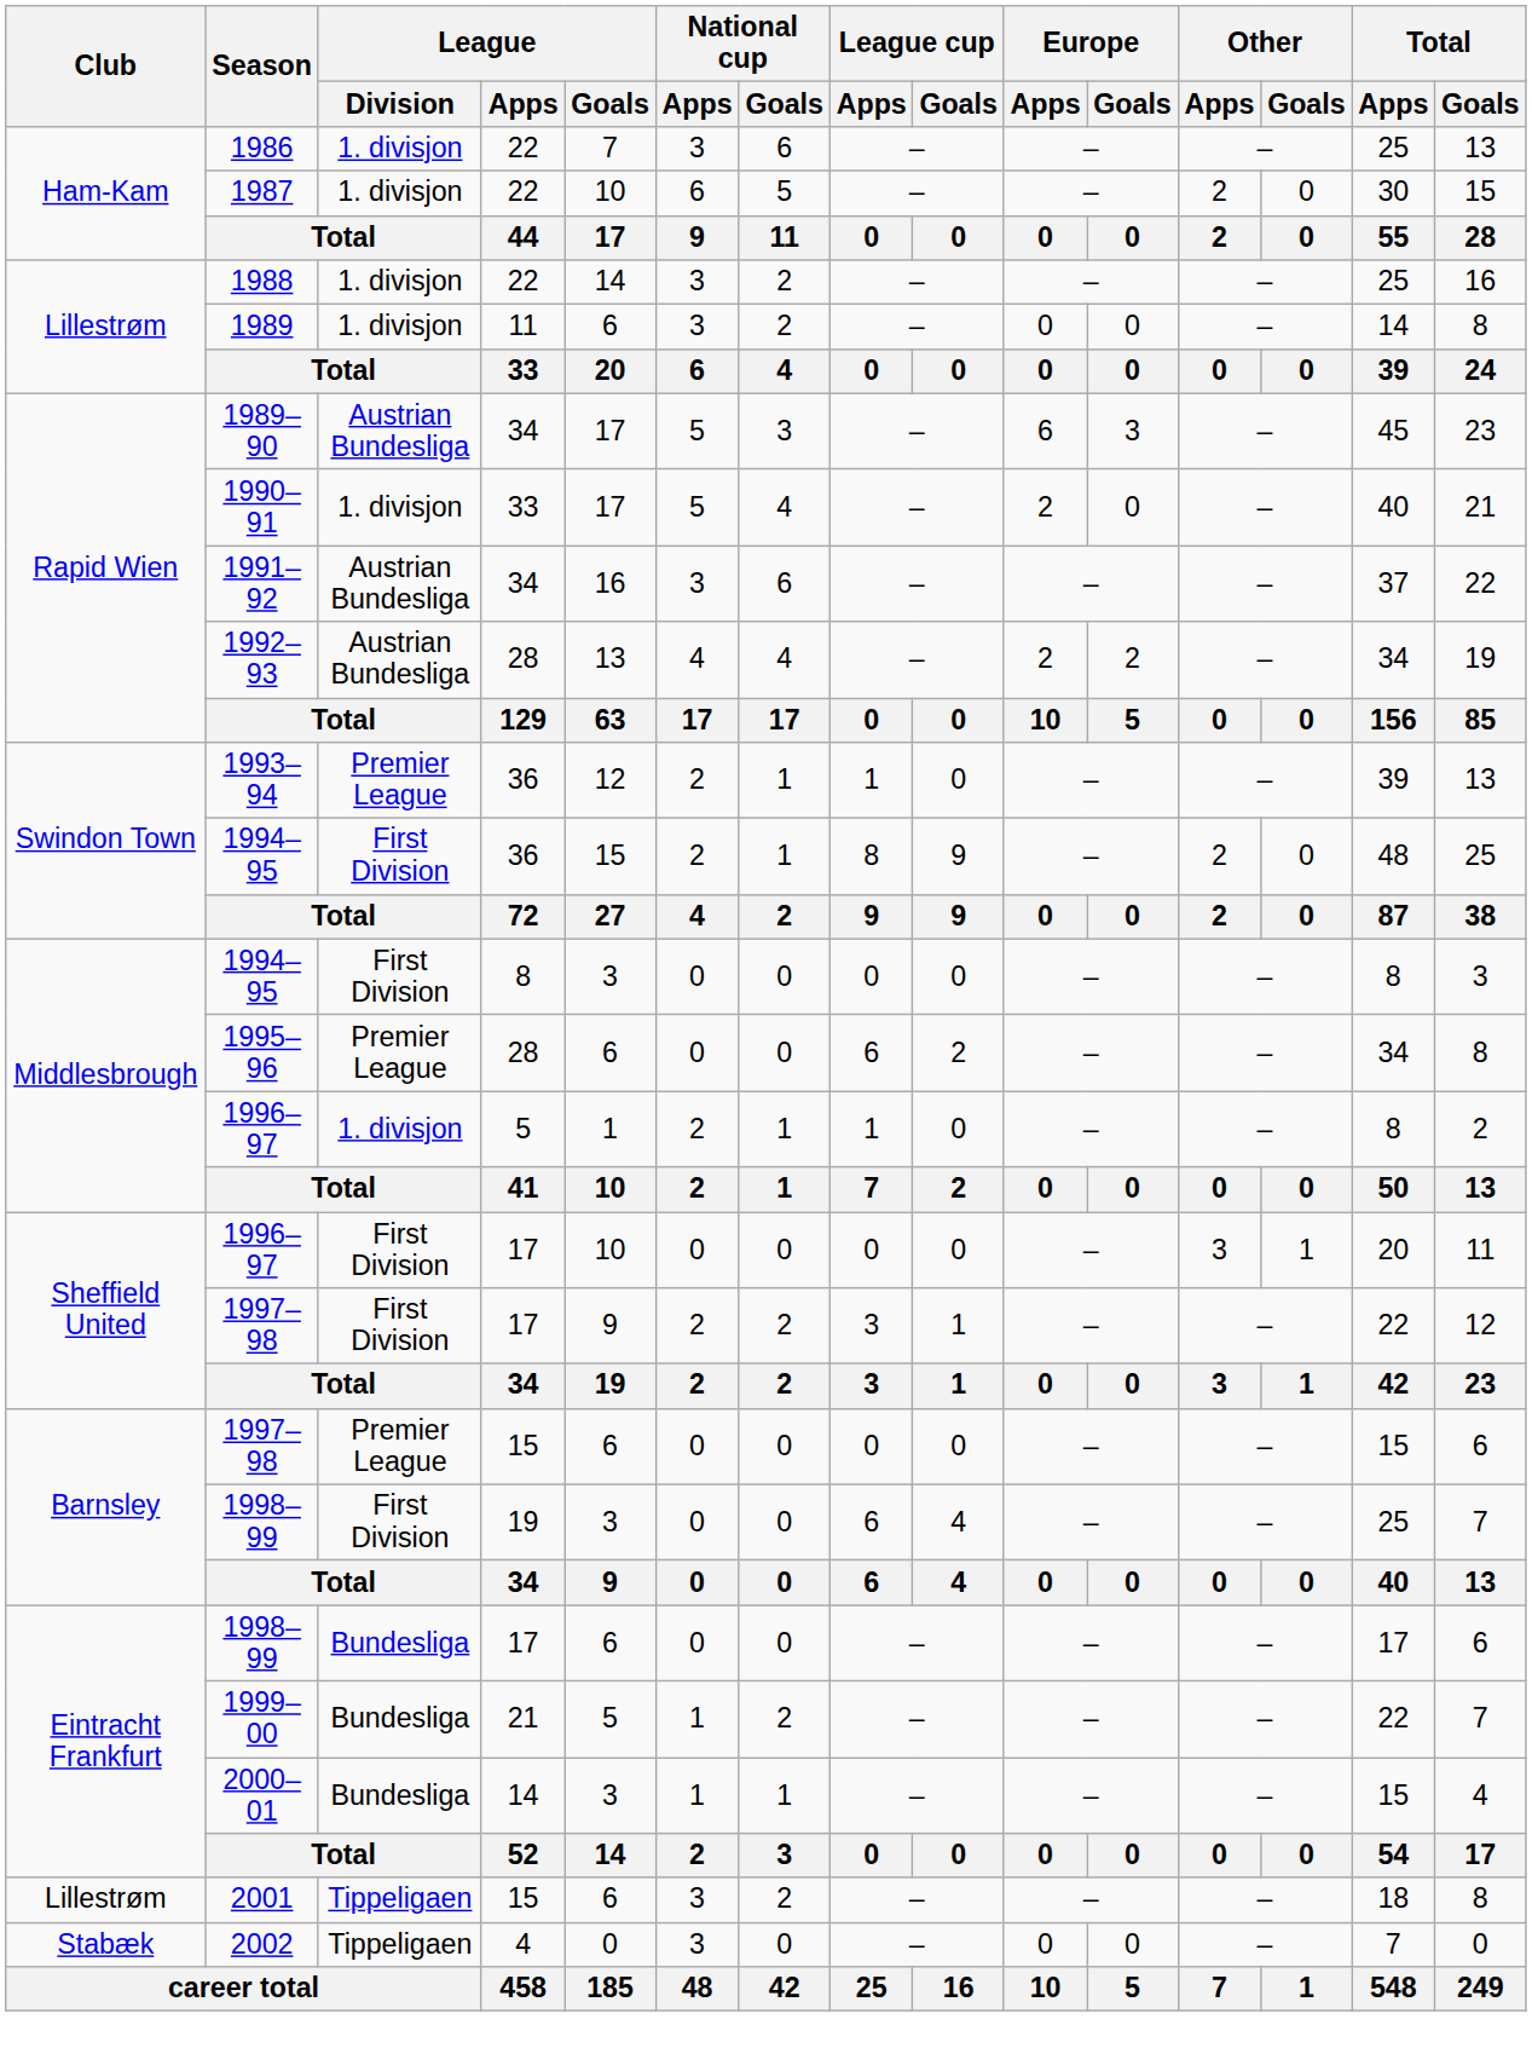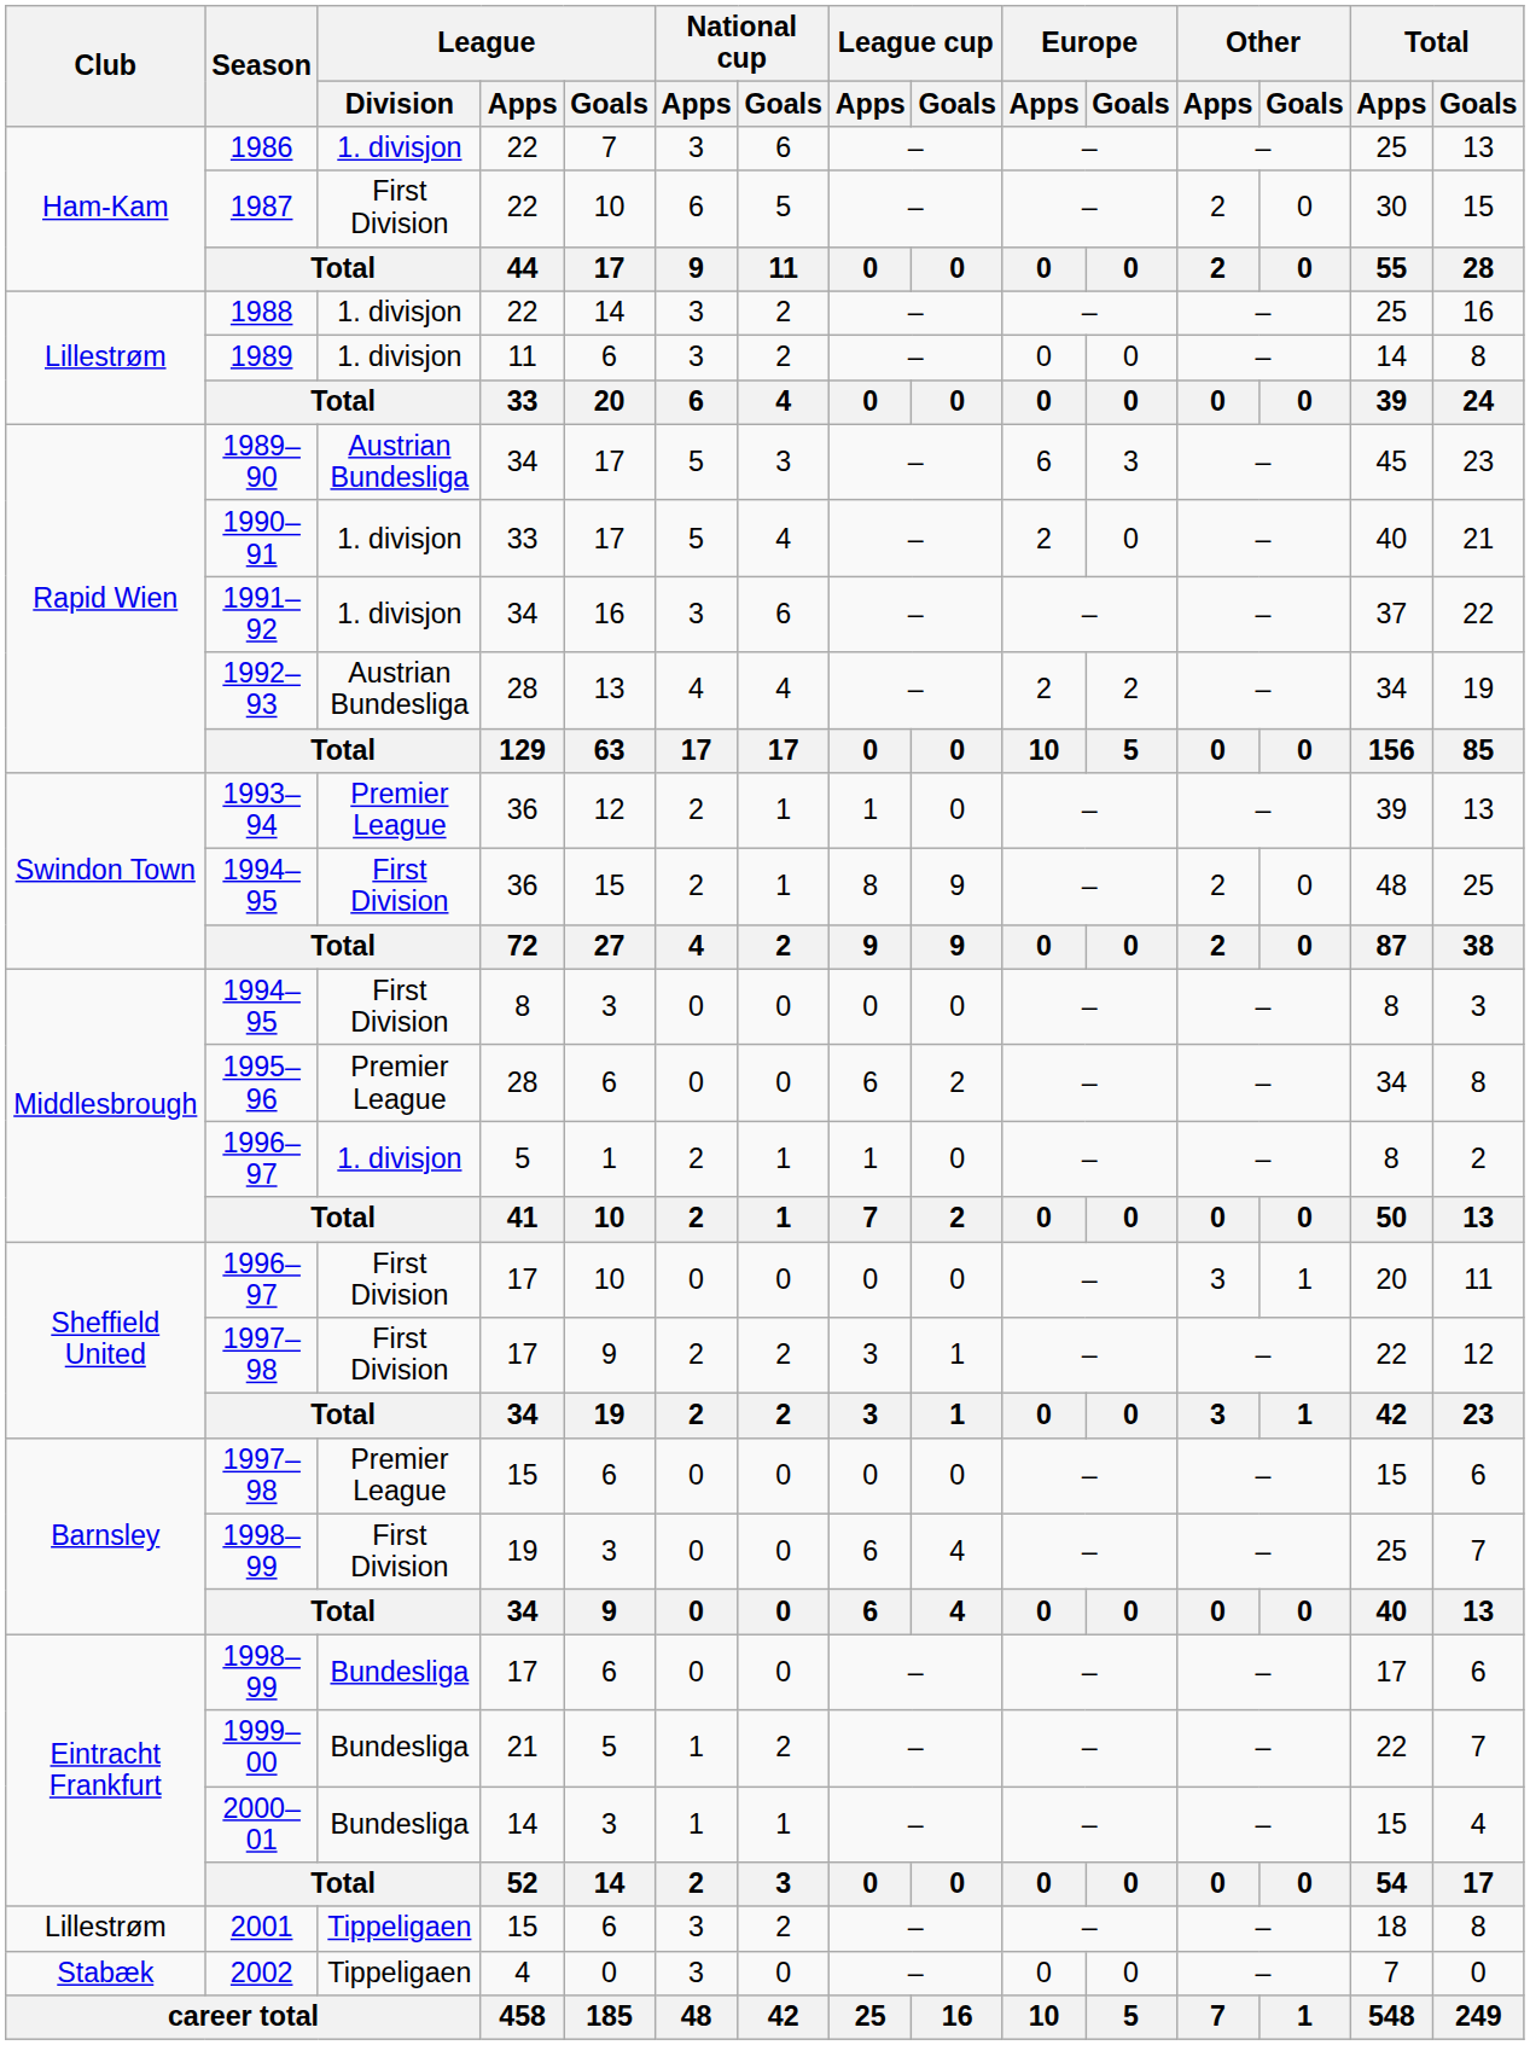1987 | League / Division: 1. divisjon -> First Division
1991–92 | League / Division: Austrian Bundesliga -> 1. divisjon
